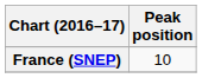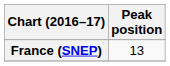France (SNEP) | Peak position: 10 -> 13
